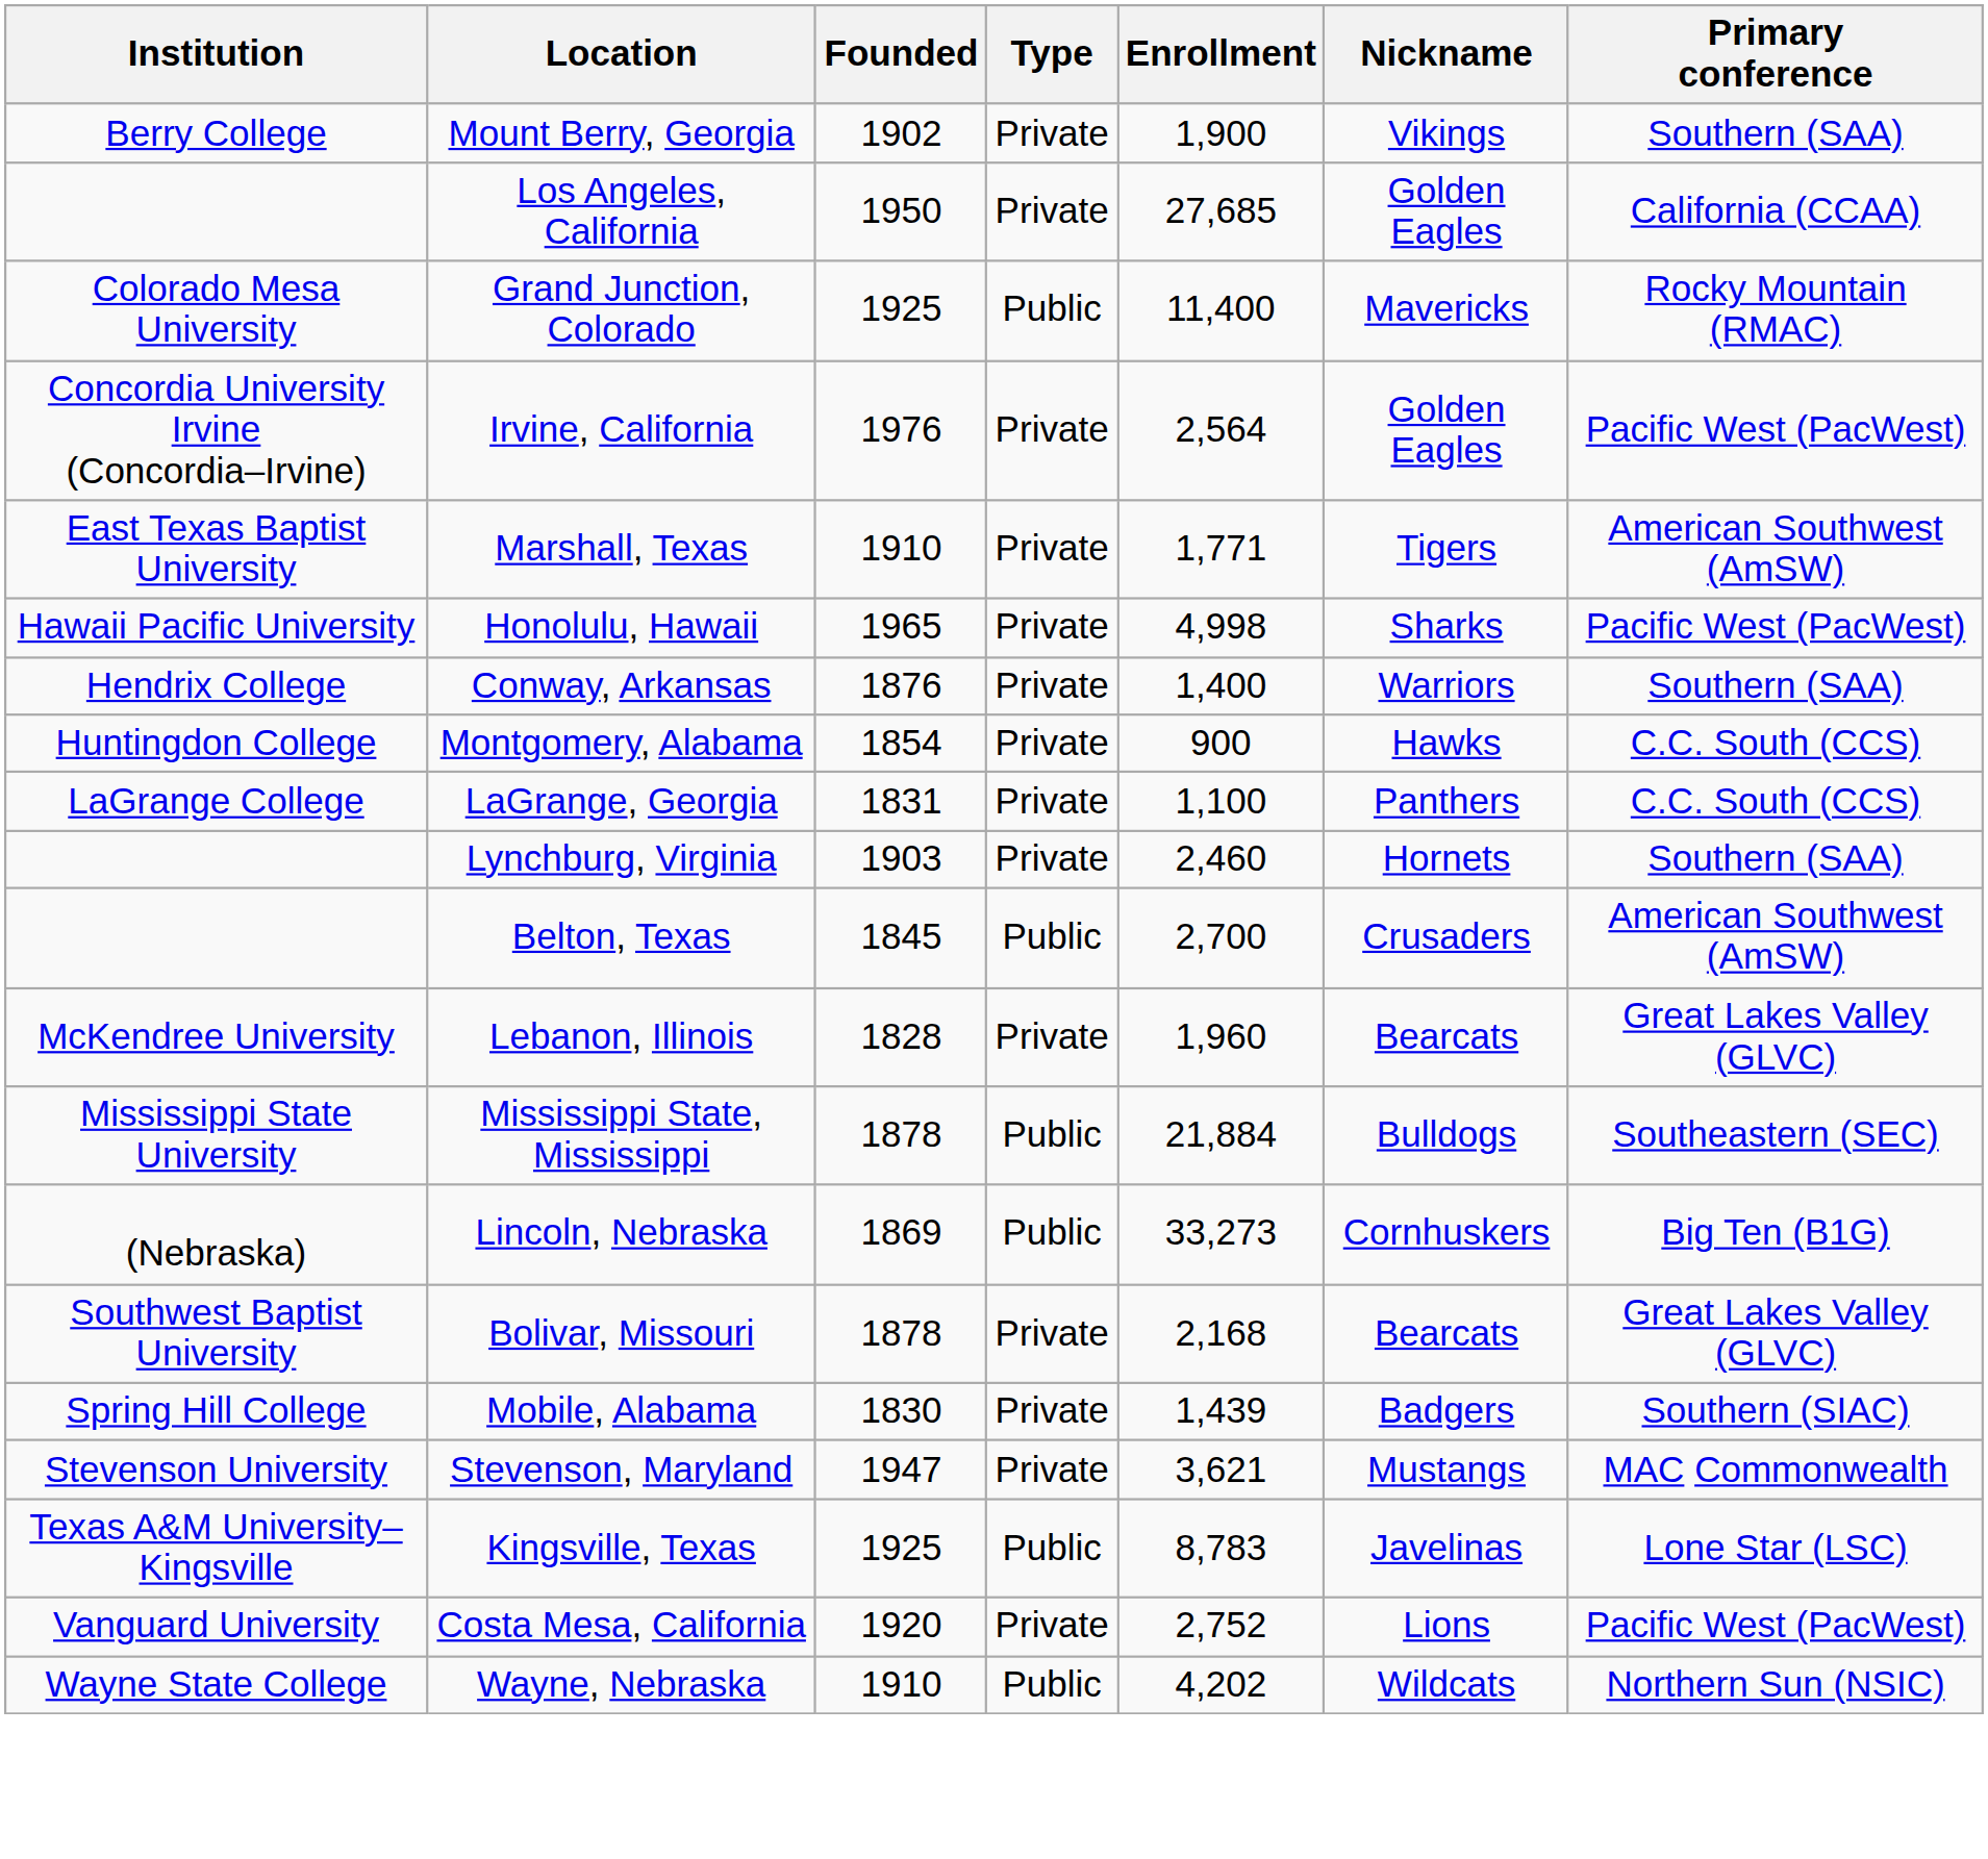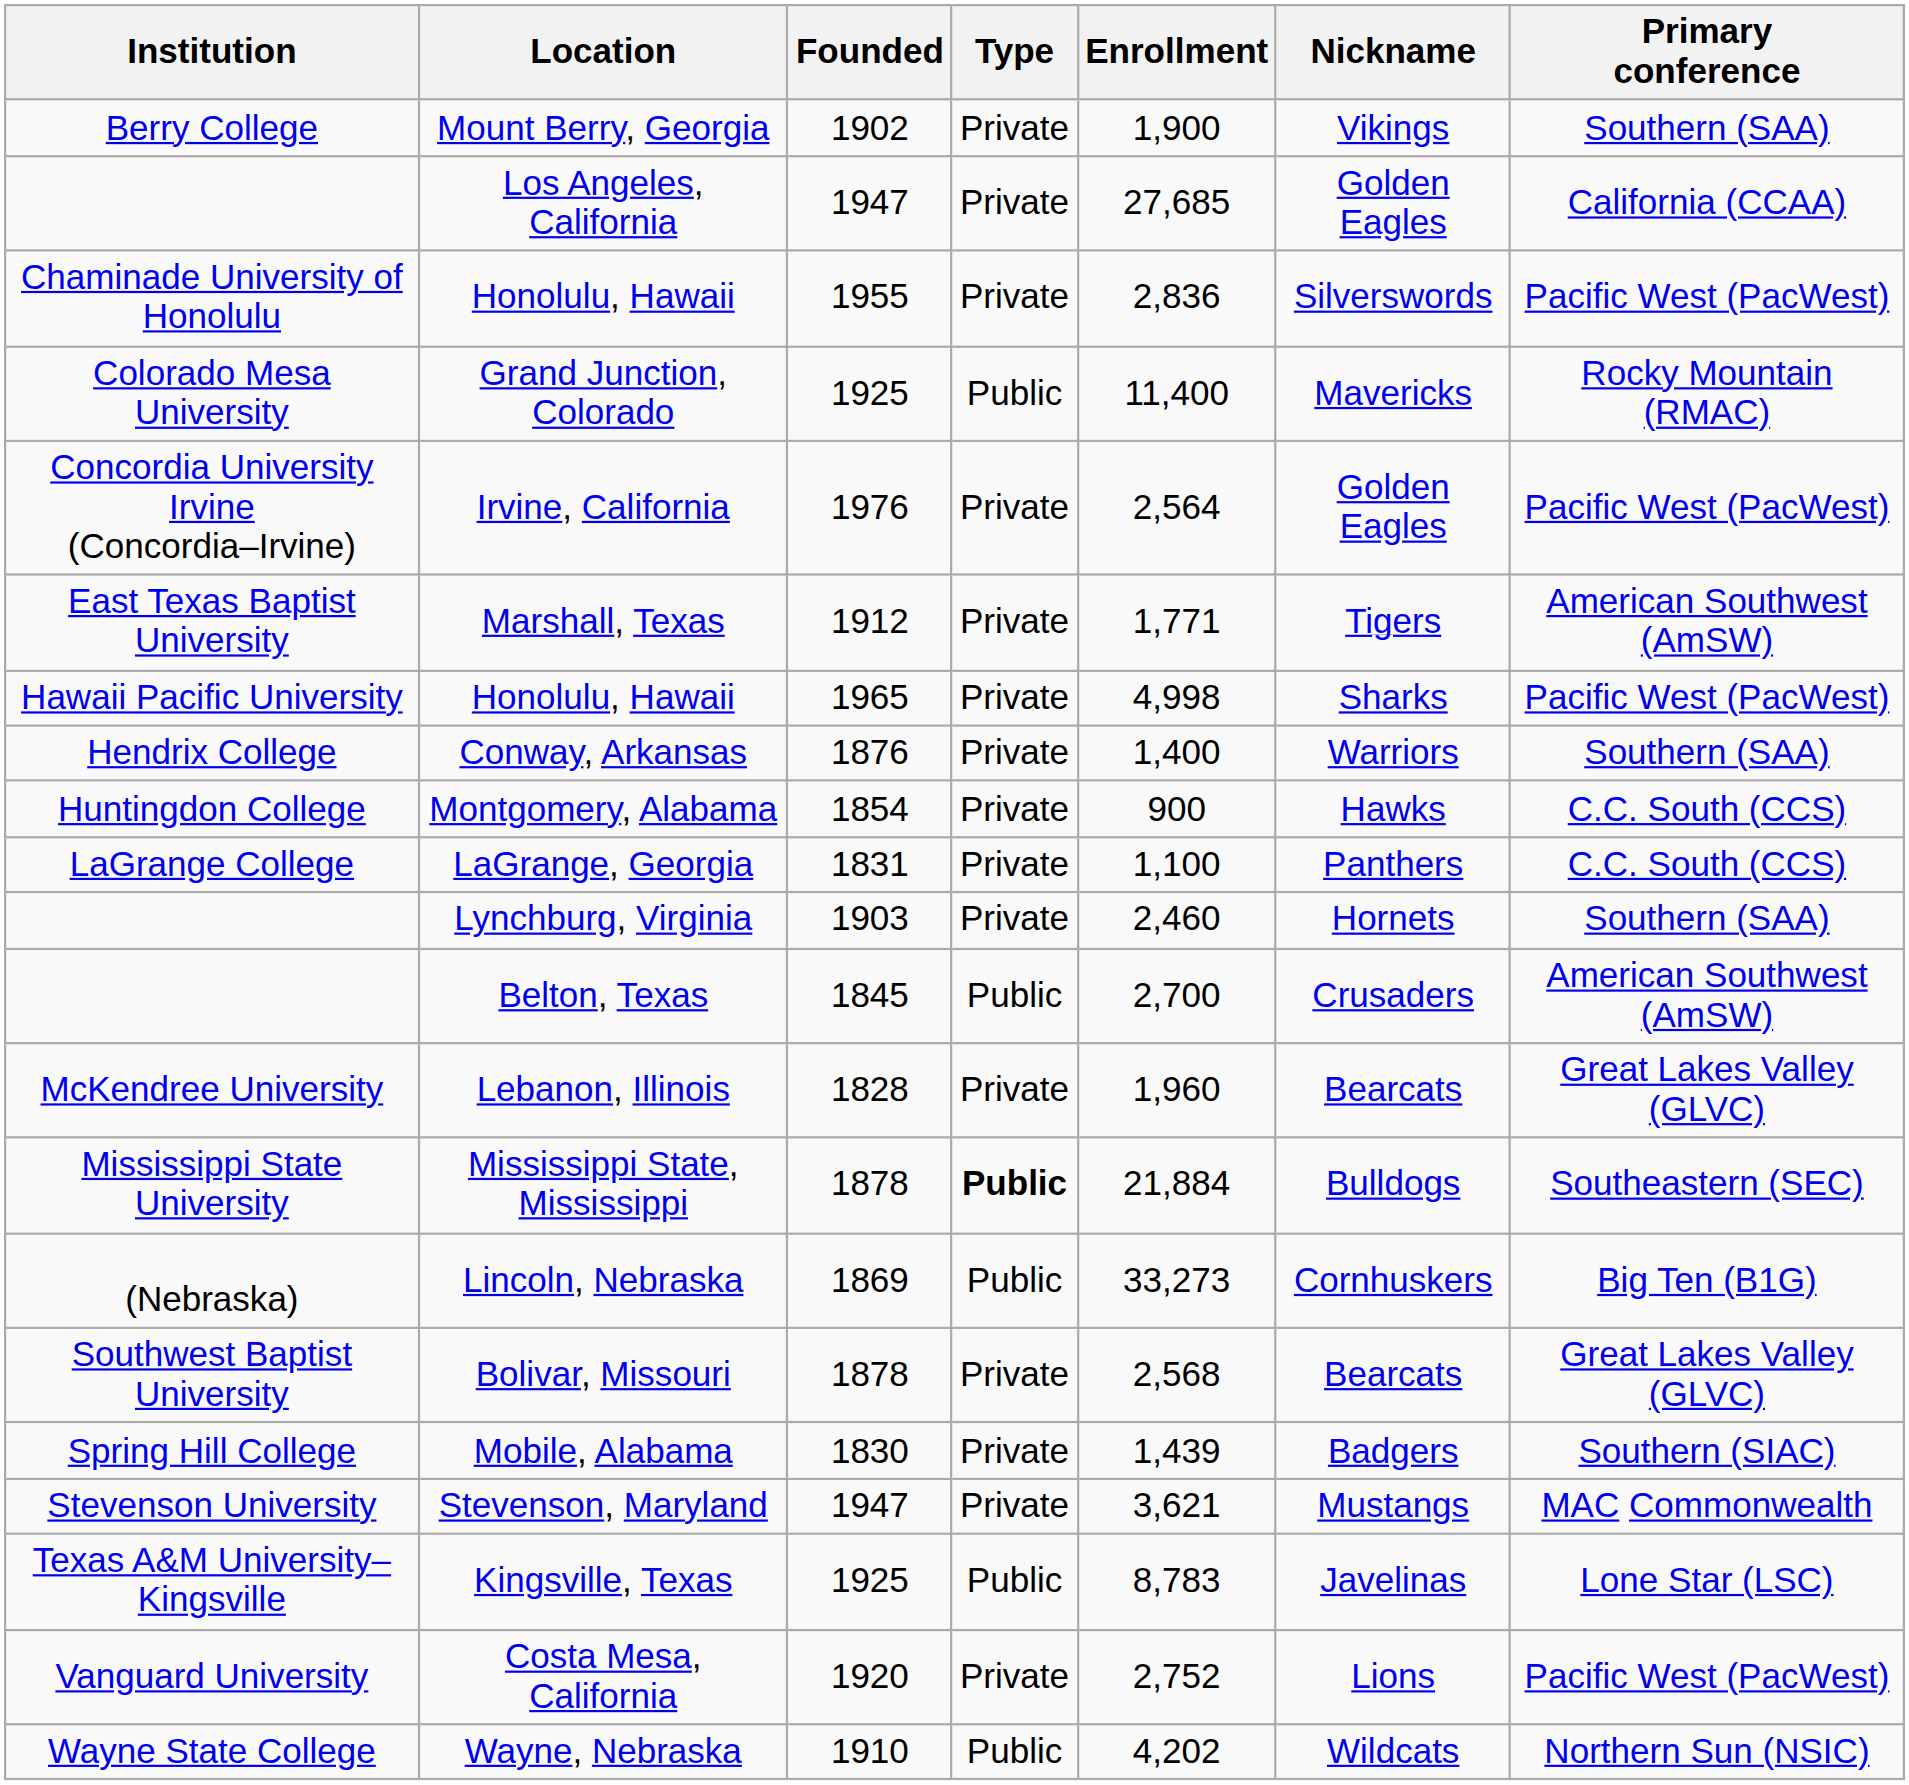Los Angeles, California | Founded: 1950 -> 1947
+ row: Chaminade University of Honolulu | Honolulu, Hawaii | 1955 | Private | 2,836 | Silverswords | Pacific West (PacWest)
Marshall, Texas | Founded: 1910 -> 1912
Mississippi State, Mississippi | Type: normal -> bold
Bolivar, Missouri | Enrollment: 2,168 -> 2,568
